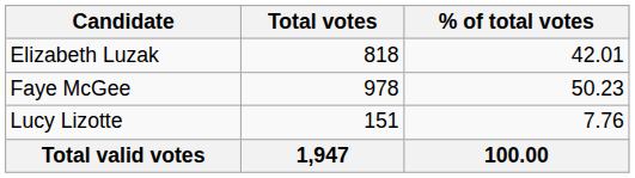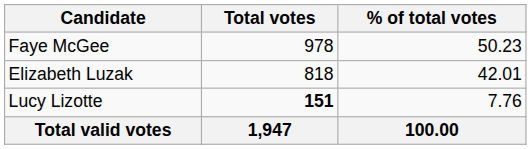rows swapped: Faye McGee <-> Elizabeth Luzak
Lucy Lizotte | Total votes: normal -> bold
